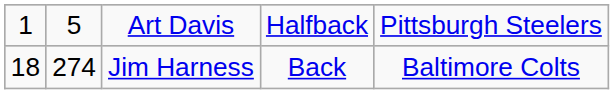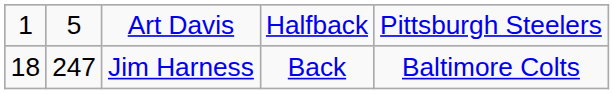Jim Harness | column 2: 274 -> 247
